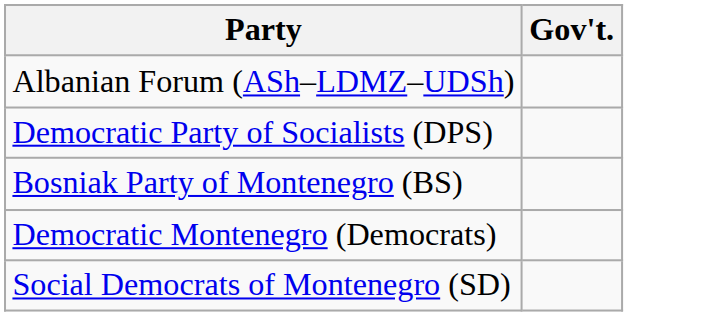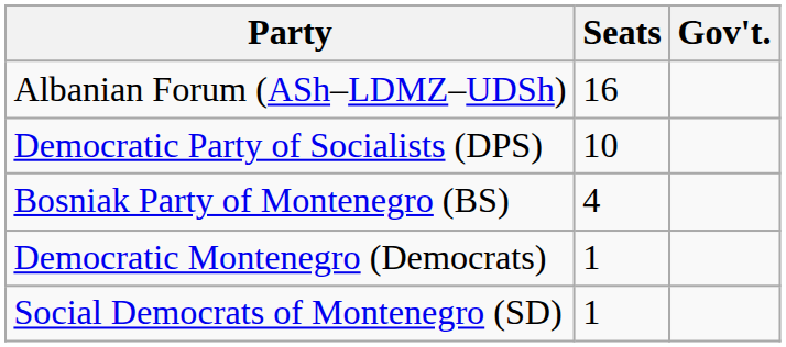+ column: Seats | 16 | 10 | 4 | 1 | 1
